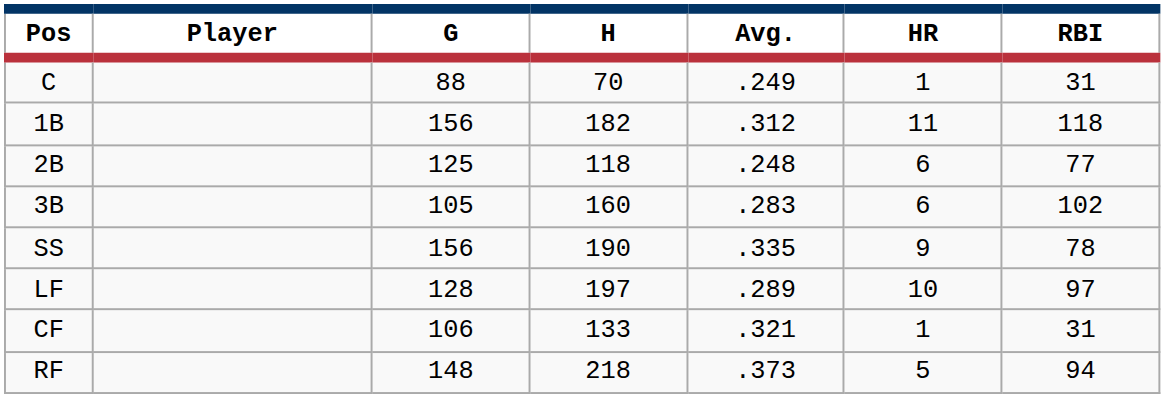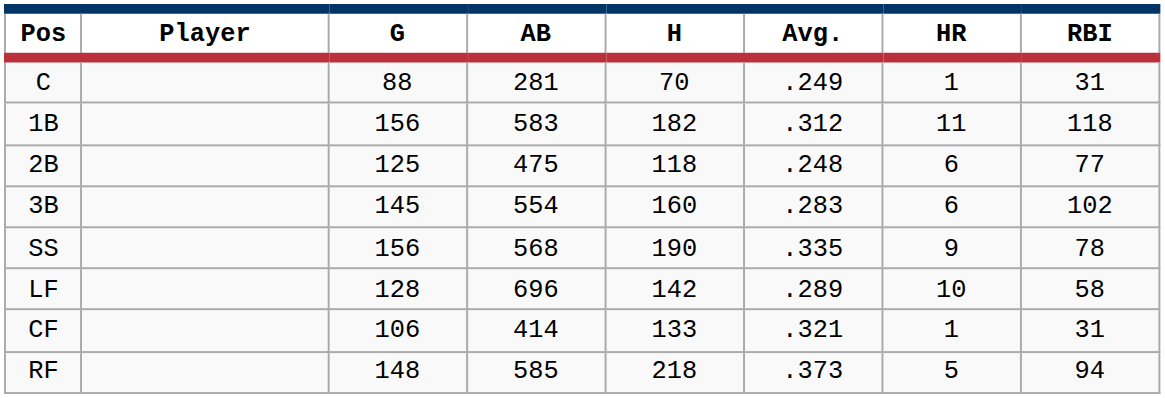+ column: AB | 281 | 583 | 475 | 554 | 568 | 696 | 414 | 585
3B | G: 105 -> 145
LF | H: 197 -> 142
LF | RBI: 97 -> 58
